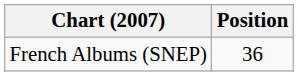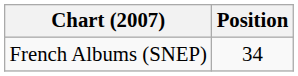French Albums (SNEP) | Position: 36 -> 34
